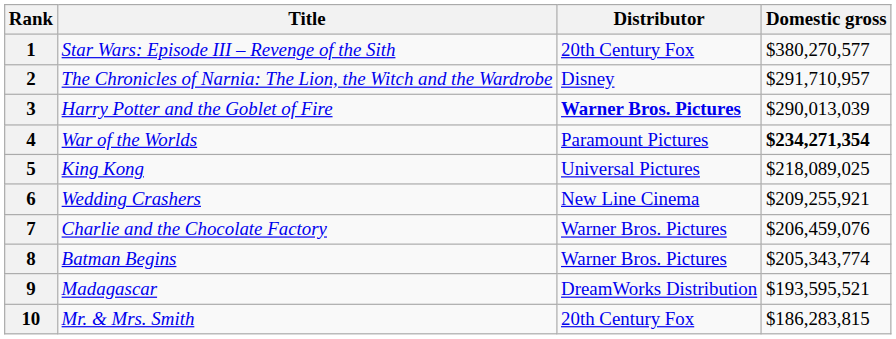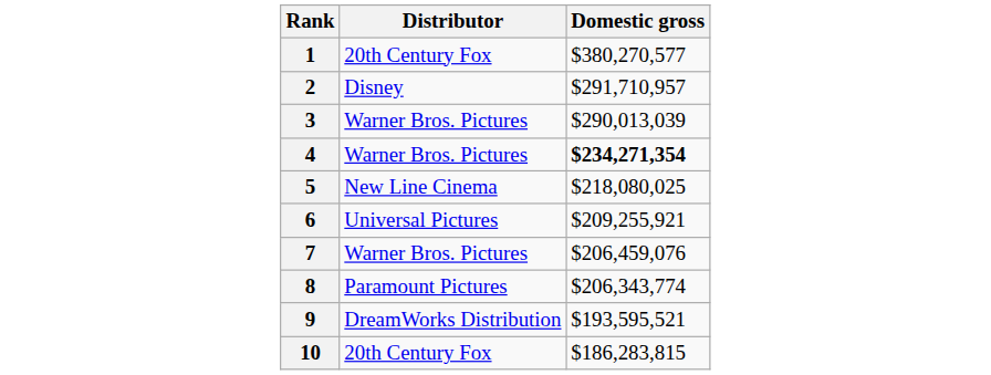- column: Title | Star Wars: Episode III – Revenge of the Sith | The Chronicles of Narnia: The Lion, the Witch and the Wardrobe | Harry Potter and the Goblet of Fire | War of the Worlds | King Kong | Wedding Crashers | Charlie and the Chocolate Factory | Batman Begins | Madagascar | Mr. & Mrs. Smith
3 | Distributor: bold -> normal
4 | Distributor: Paramount Pictures -> Warner Bros. Pictures
5 | Distributor: Universal Pictures -> New Line Cinema
5 | Domestic gross: $218,089,025 -> $218,080,025
6 | Distributor: New Line Cinema -> Universal Pictures
8 | Distributor: Warner Bros. Pictures -> Paramount Pictures
8 | Domestic gross: $205,343,774 -> $206,343,774
